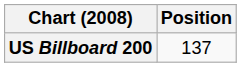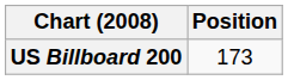US Billboard 200 | Position: 137 -> 173
